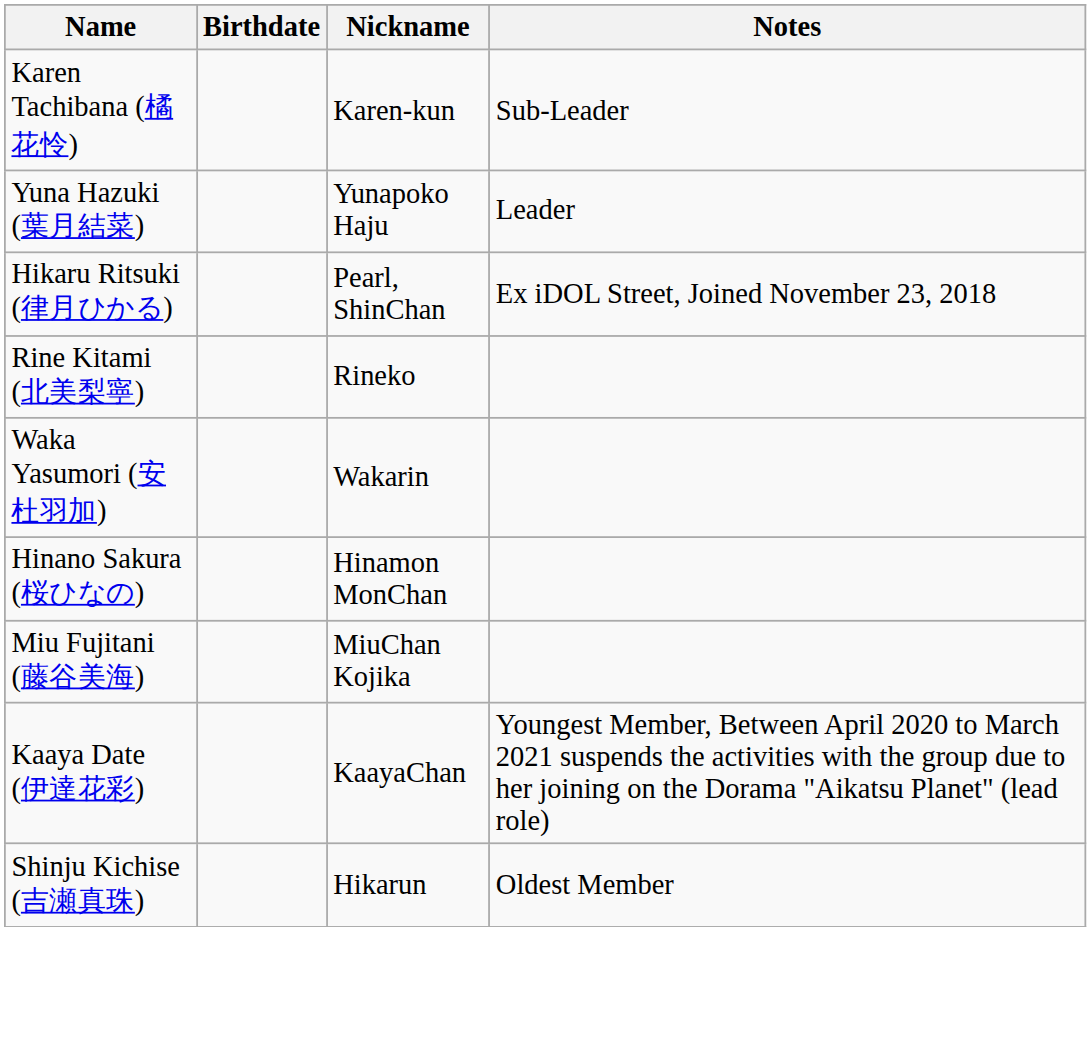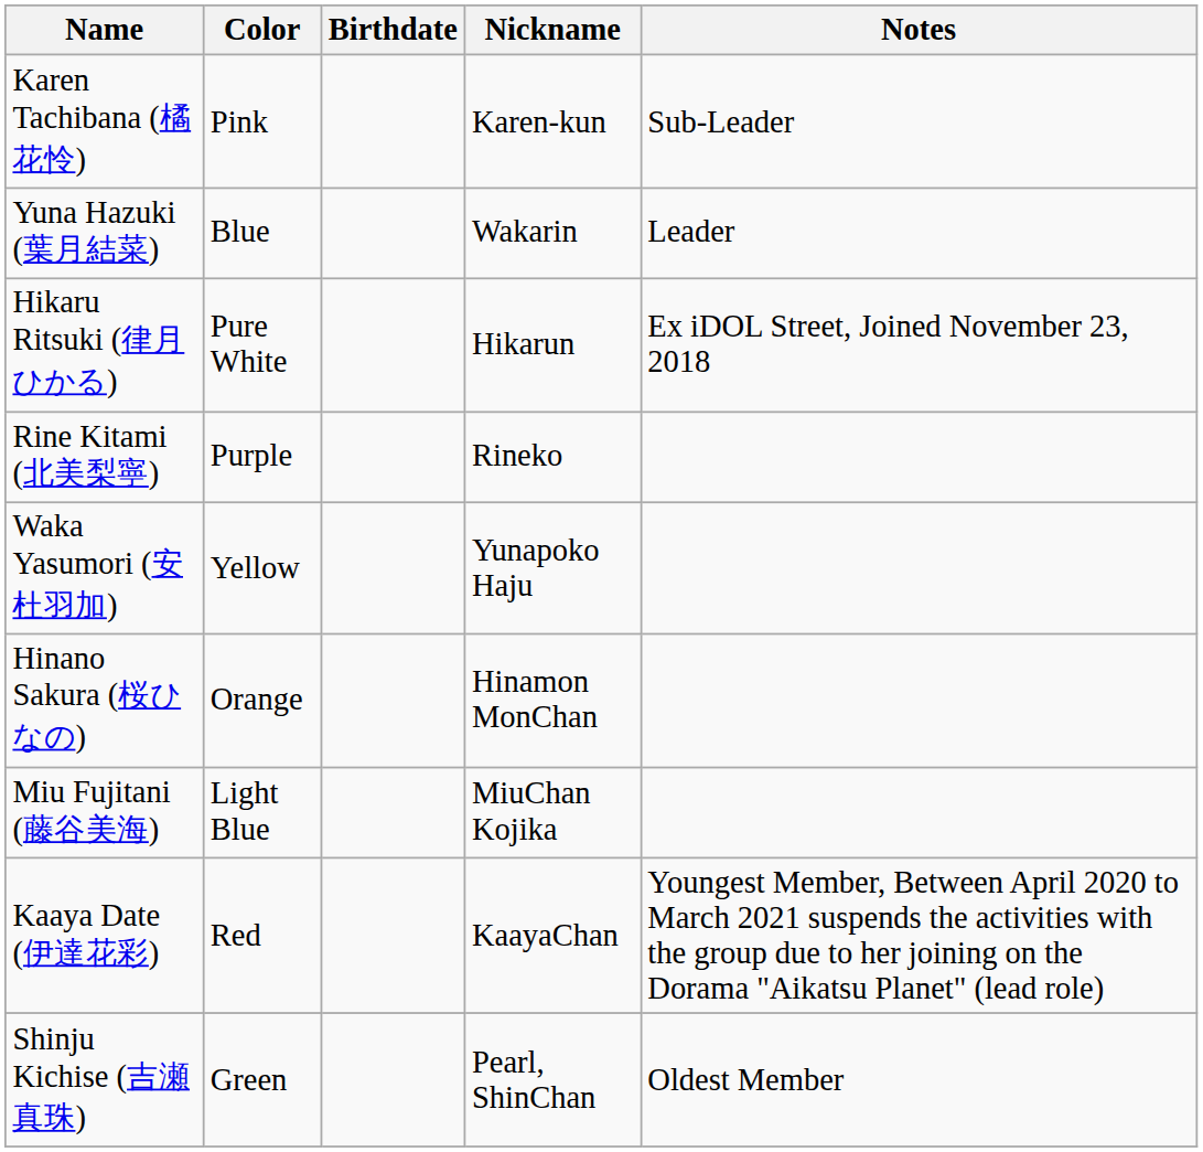+ column: Color | Pink | Blue | Pure White | Purple | Yellow | Orange | Light Blue | Red | Green
Yuna Hazuki (葉月結菜) | Nickname: Yunapoko Haju -> Wakarin
Hikaru Ritsuki (律月ひかる) | Nickname: Pearl, ShinChan -> Hikarun
Waka Yasumori (安杜羽加) | Nickname: Wakarin -> Yunapoko Haju
Shinju Kichise (吉瀬真珠) | Nickname: Hikarun -> Pearl, ShinChan
